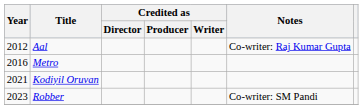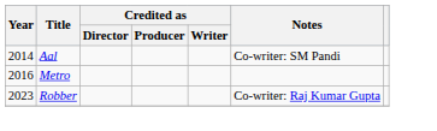Aal | Year: 2012 -> 2014
Aal | Notes: Co-writer: Raj Kumar Gupta -> Co-writer: SM Pandi
- row: 2021 | Kodiyil Oruvan
Robber | Notes: Co-writer: SM Pandi -> Co-writer: Raj Kumar Gupta
